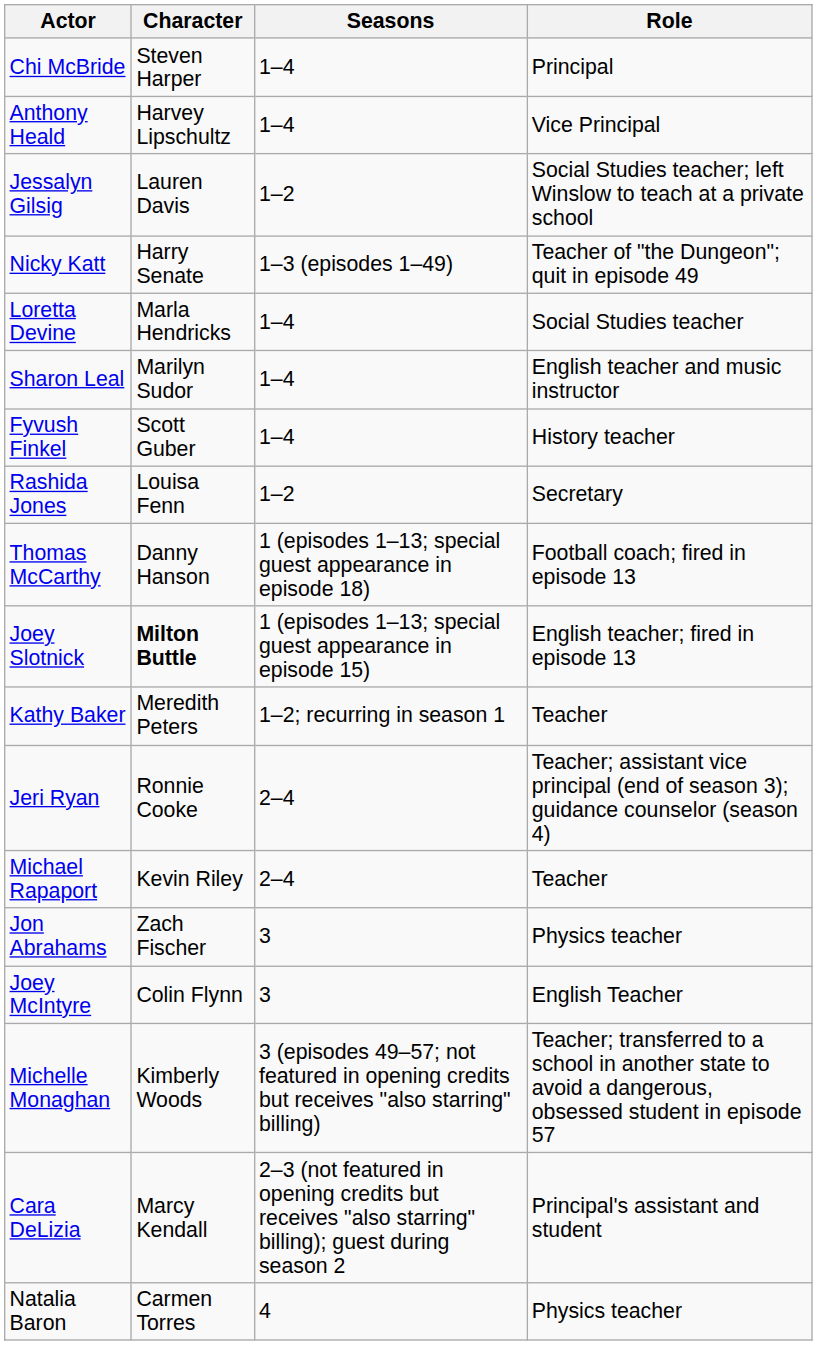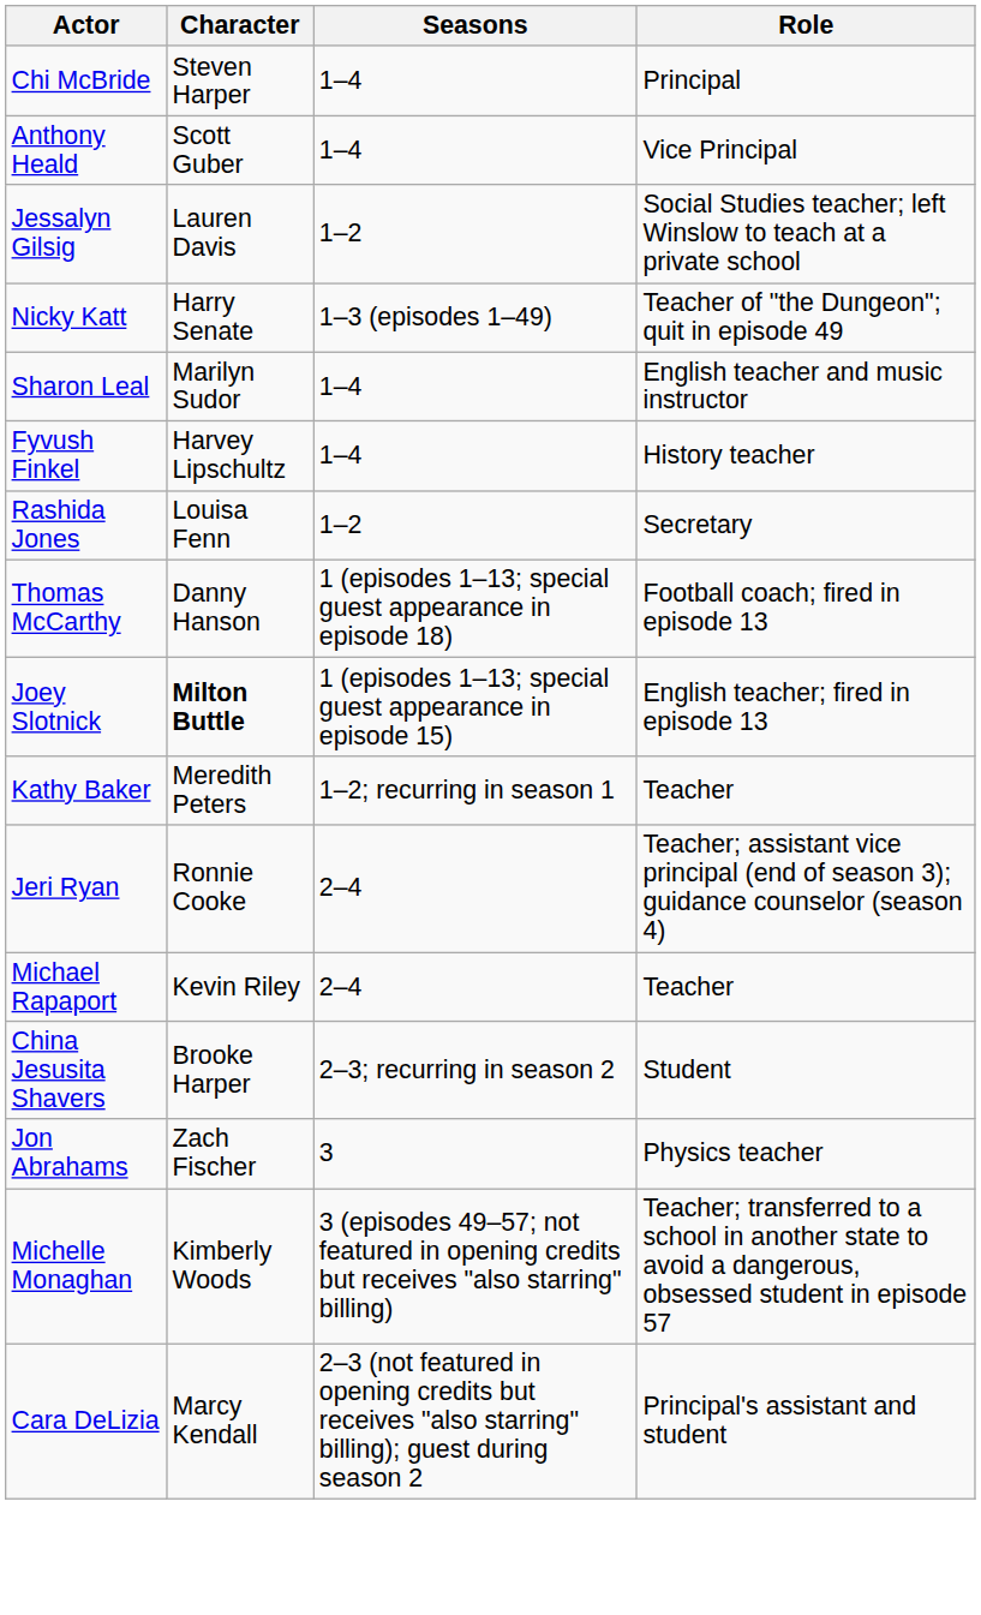Anthony Heald | Character: Harvey Lipschultz -> Scott Guber
- row: Loretta Devine | Marla Hendricks | 1–4 | Social Studies teacher
Fyvush Finkel | Character: Scott Guber -> Harvey Lipschultz
+ row: China Jesusita Shavers | Brooke Harper | 2–3; recurring in season 2 | Student
- row: Joey McIntyre | Colin Flynn | 3 | English Teacher
- row: Natalia Baron | Carmen Torres | 4 | Physics teacher
